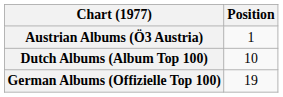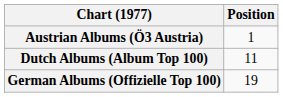Dutch Albums (Album Top 100) | Position: 10 -> 11
